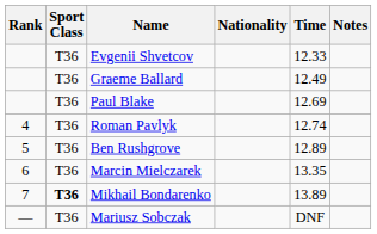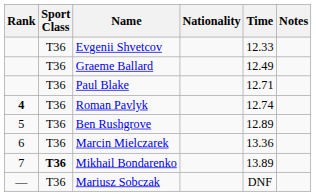Paul Blake | Time: 12.69 -> 12.71
Roman Pavlyk | Rank: normal -> bold
Marcin Mielczarek | Time: 13.35 -> 13.36
